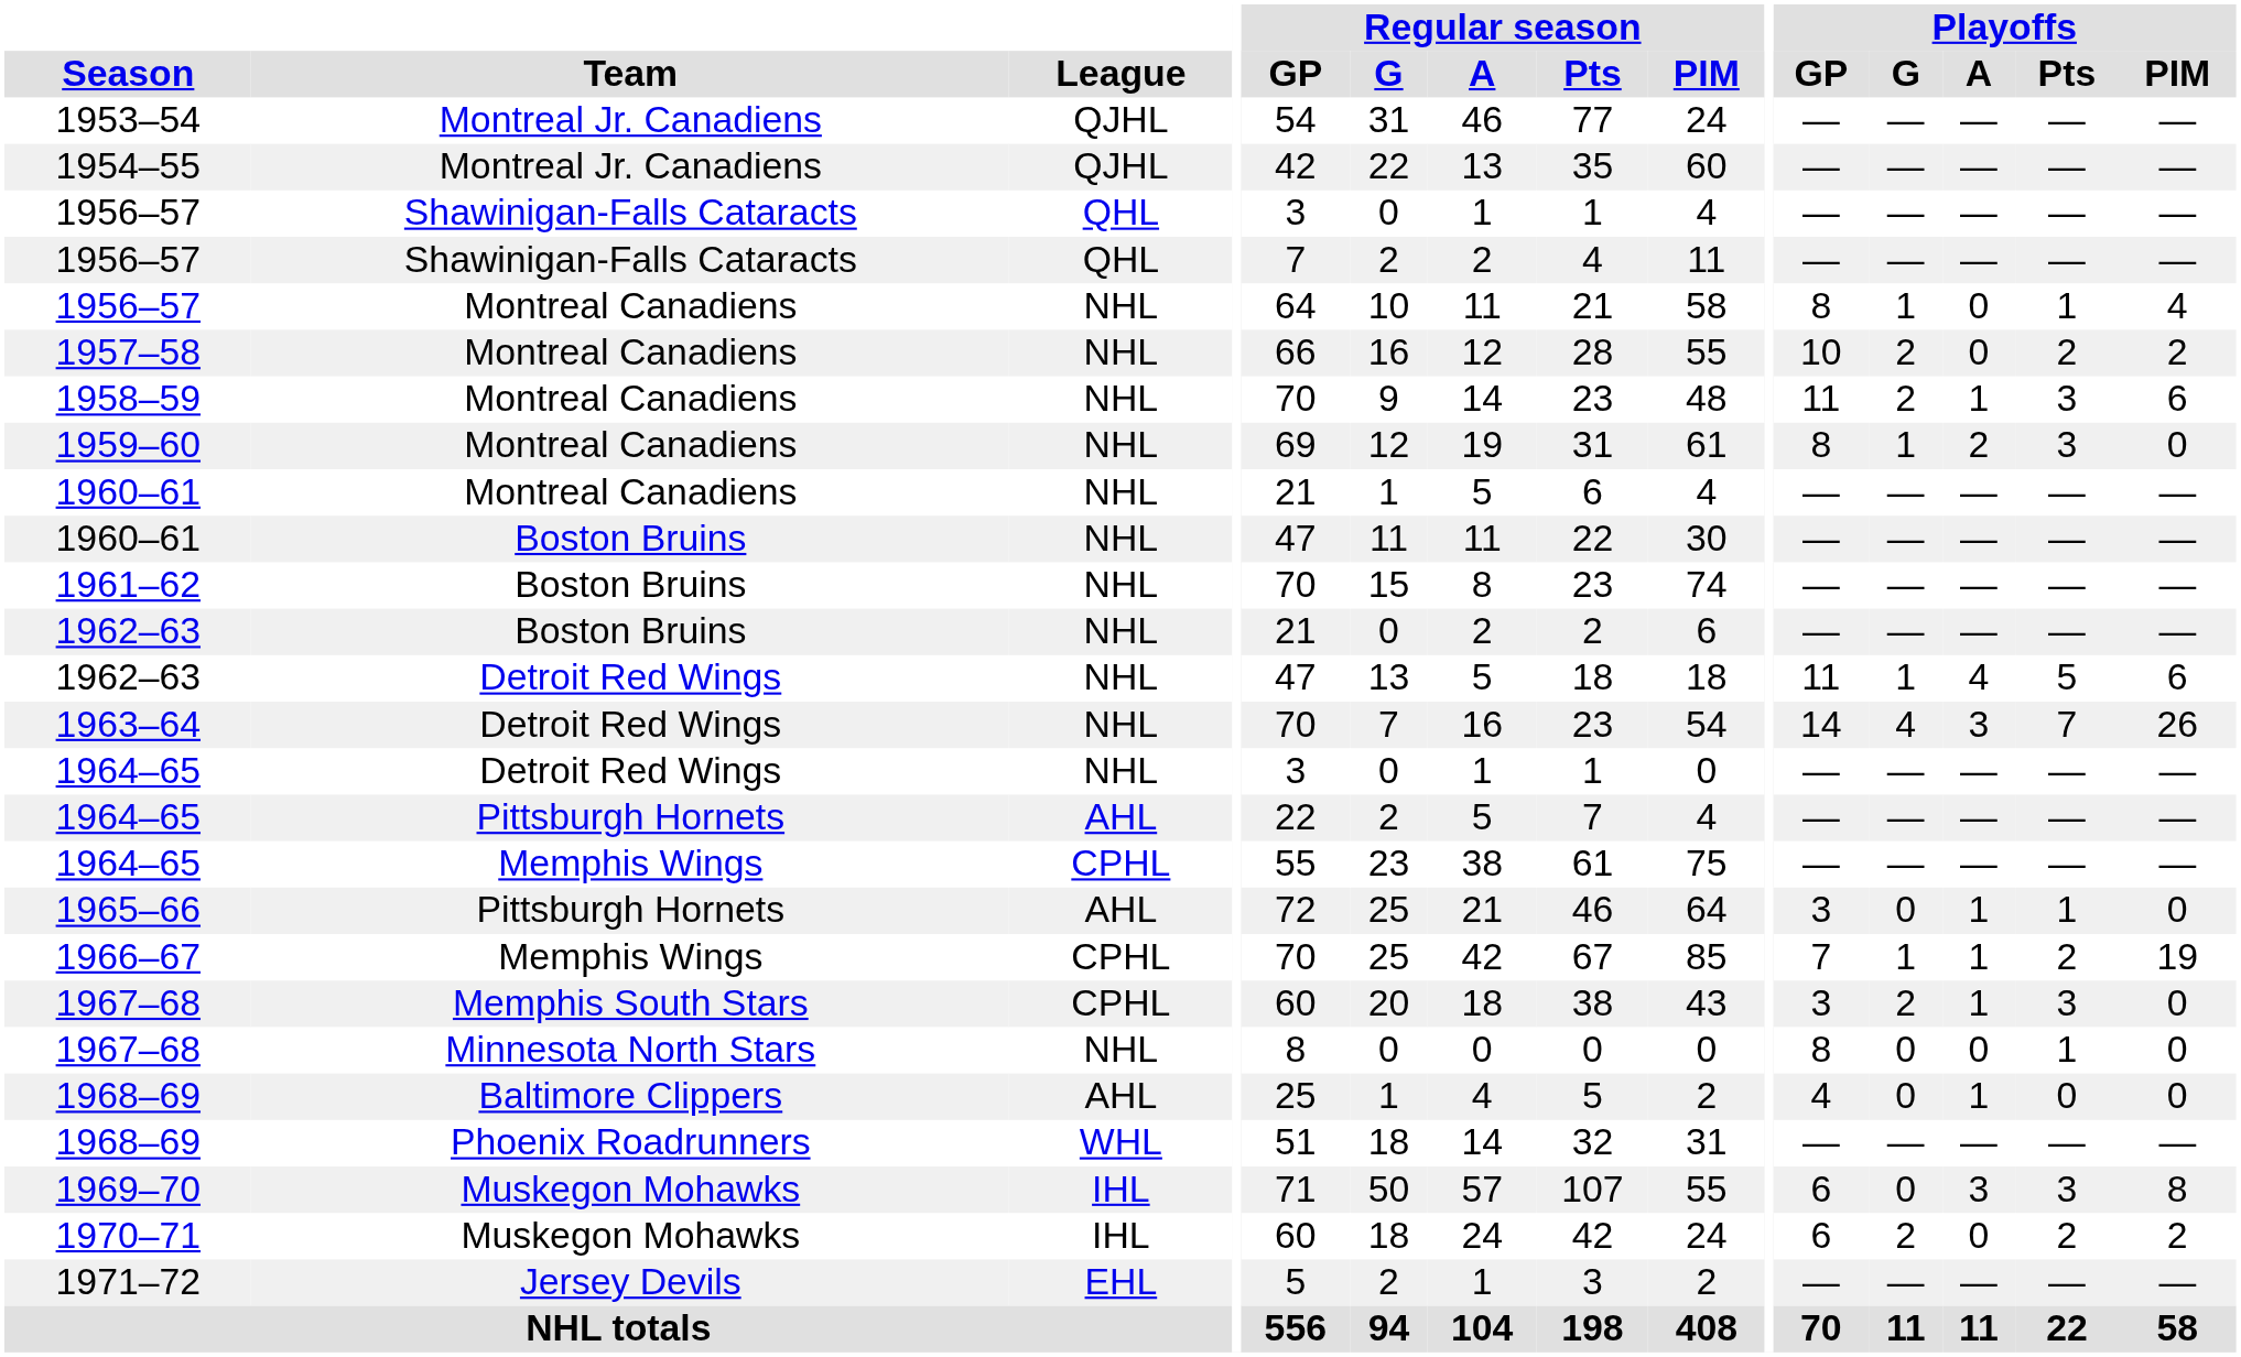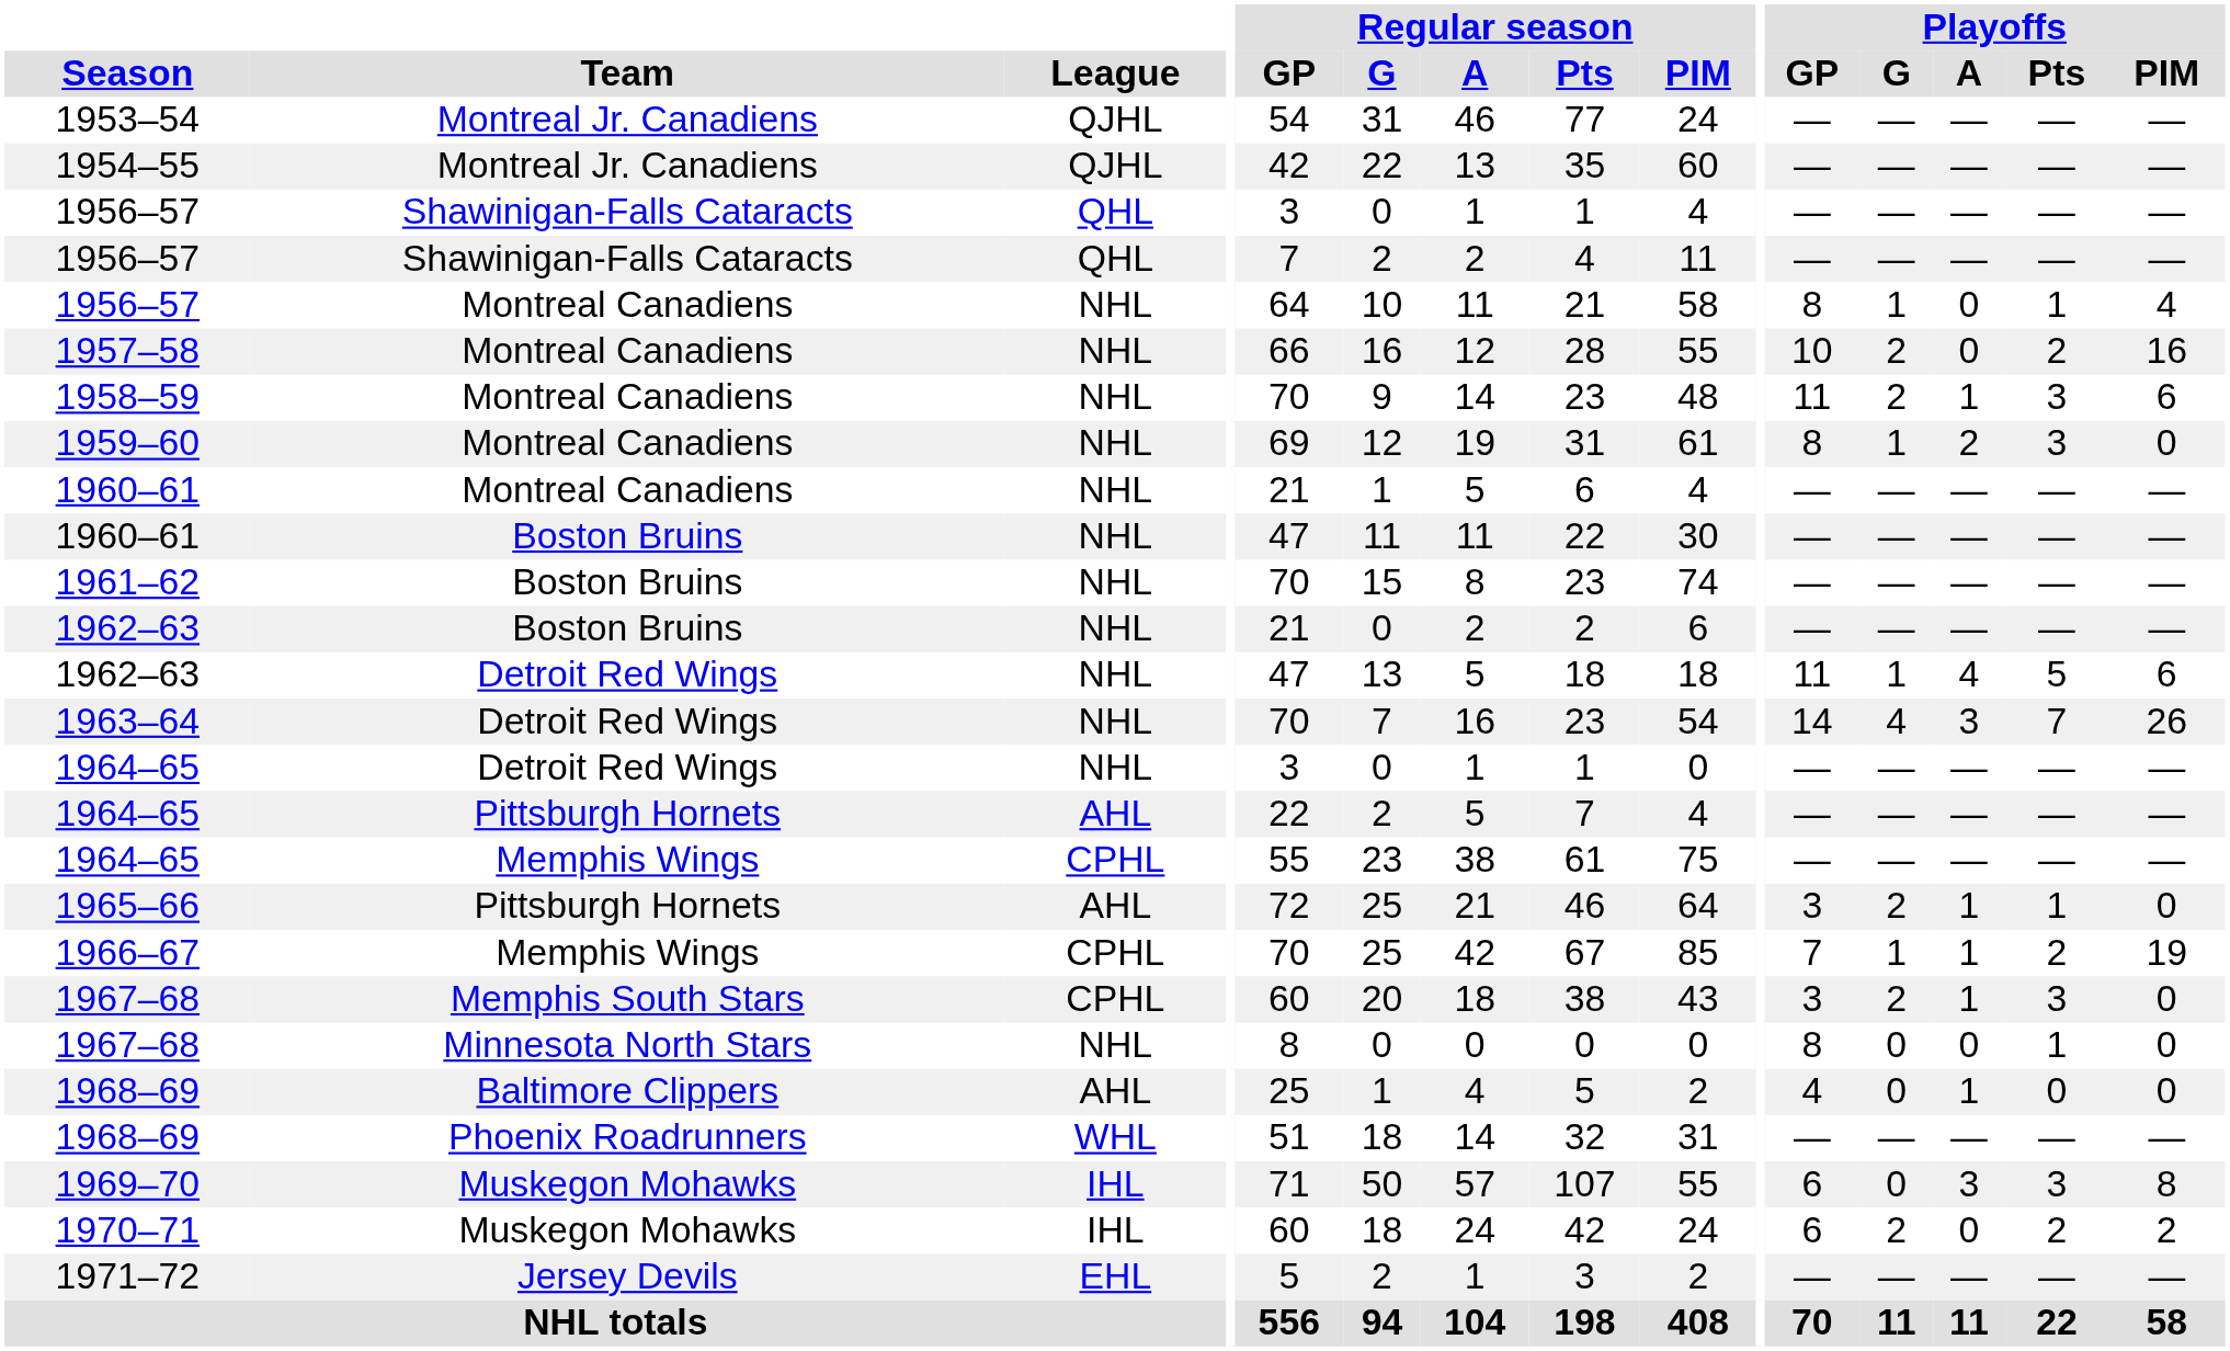1957–58 | Playoffs / PIM: 2 -> 16
1965–66 | Playoffs / G: 0 -> 2
